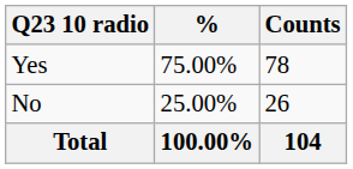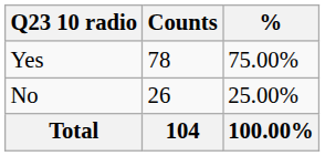columns swapped: Counts <-> %
